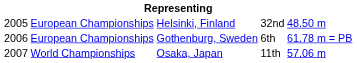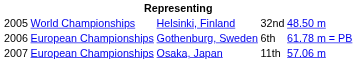Helsinki, Finland | column 2: European Championships -> World Championships
Osaka, Japan | column 2: World Championships -> European Championships
